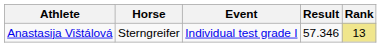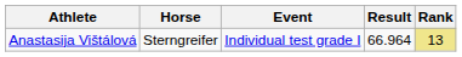Anastasija Vištálová | Result: 57.346 -> 66.964
